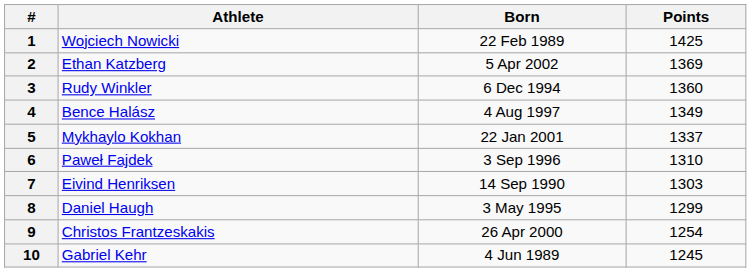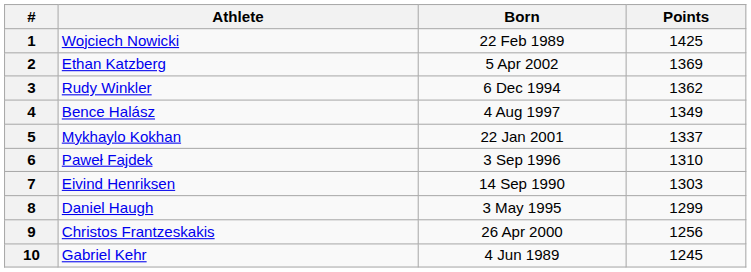3 | Points: 1360 -> 1362
9 | Points: 1254 -> 1256
